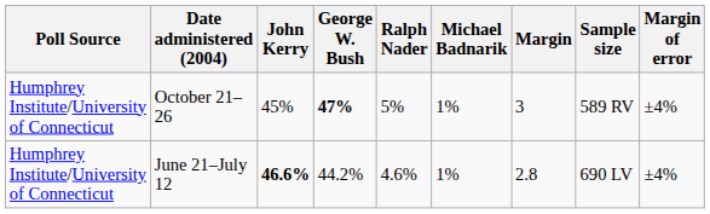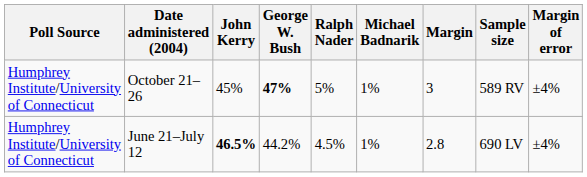June 21–July 12 | John Kerry: 46.6% -> 46.5%
June 21–July 12 | Ralph Nader: 4.6% -> 4.5%
